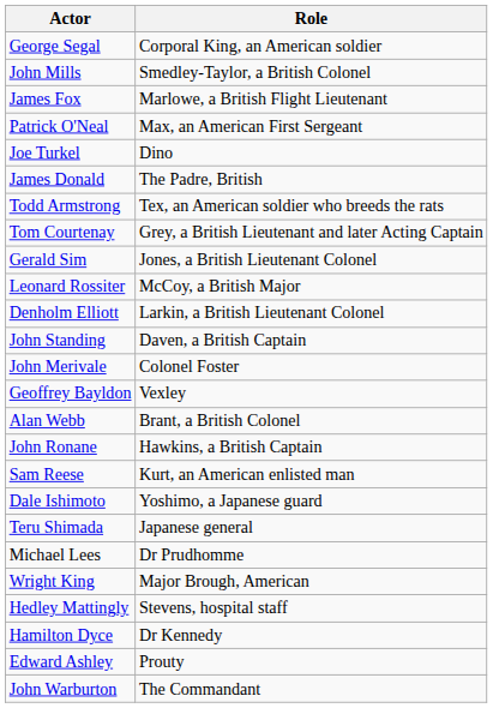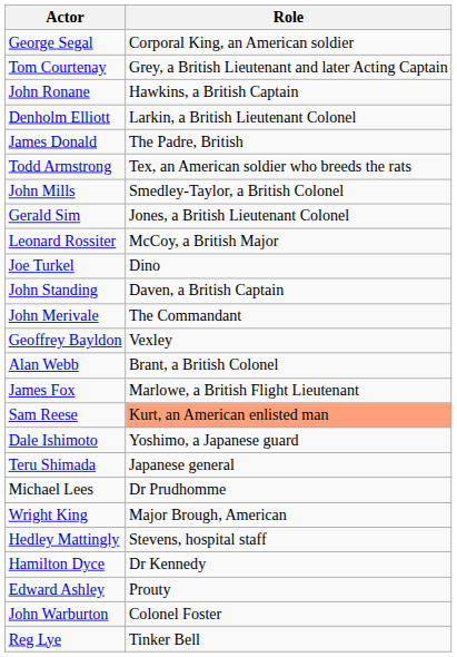rows swapped: Tom Courtenay <-> John Mills
rows swapped: James Fox <-> John Ronane
- row: Patrick O'Neal | Max, an American First Sergeant
rows swapped: Denholm Elliott <-> Joe Turkel
John Merivale | Role: Colonel Foster -> The Commandant
Sam Reese | Role: no background -> lightsalmon background
John Warburton | Role: The Commandant -> Colonel Foster
+ row: Reg Lye | Tinker Bell
